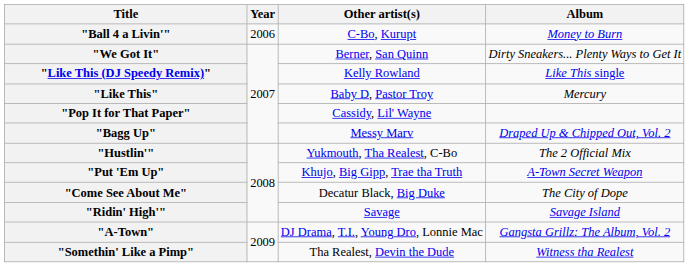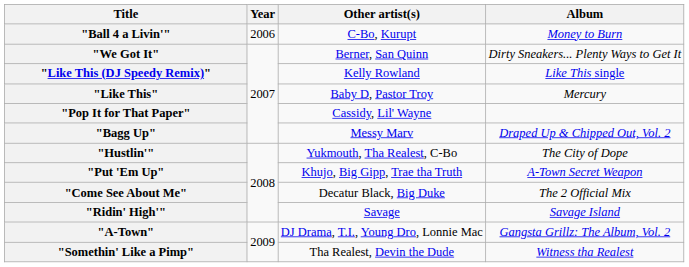"Hustlin'" | Album: The 2 Official Mix -> The City of Dope
"Come See About Me" | Album: The City of Dope -> The 2 Official Mix
